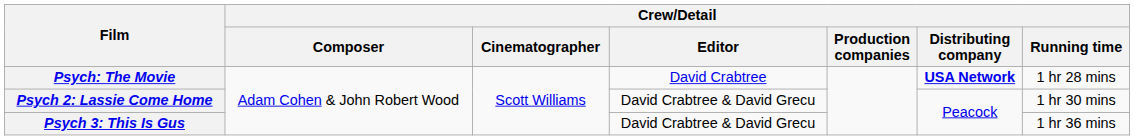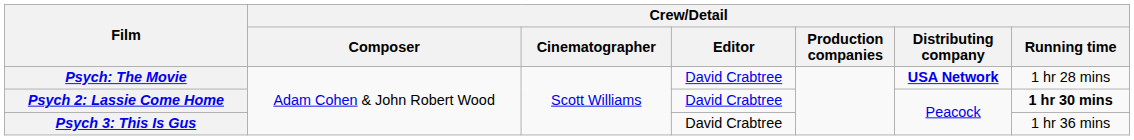Psych 2: Lassie Come Home | Crew/Detail / Editor: David Crabtree & David Grecu -> David Crabtree
Psych 2: Lassie Come Home | Crew/Detail / Running time: normal -> bold
Psych 3: This Is Gus | Crew/Detail / Editor: David Crabtree & David Grecu -> David Crabtree
